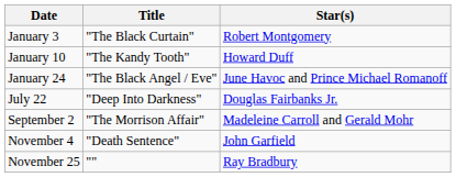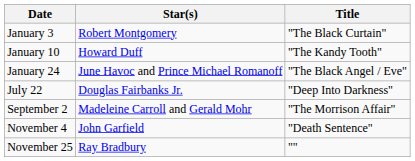columns swapped: Title <-> Star(s)
